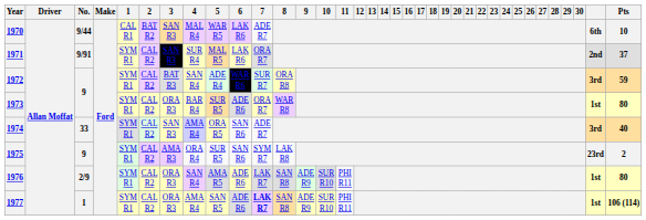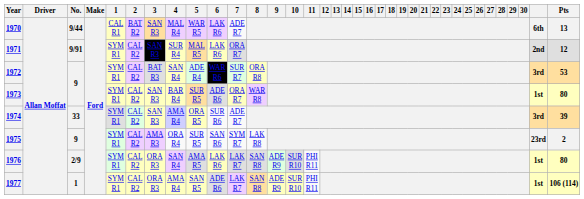1970 | Pts: 10 -> 13
1971 | Pts: 37 -> 12
1972 | Pts: 59 -> 53
1973 | 3: ORA R3 -> SAN R3
1974 | 6: SAN R6 -> SUR R6
1974 | Pts: 40 -> 39
1976 | 6: ADE R6 -> LAK R6
1977 | 7: bold -> normal
